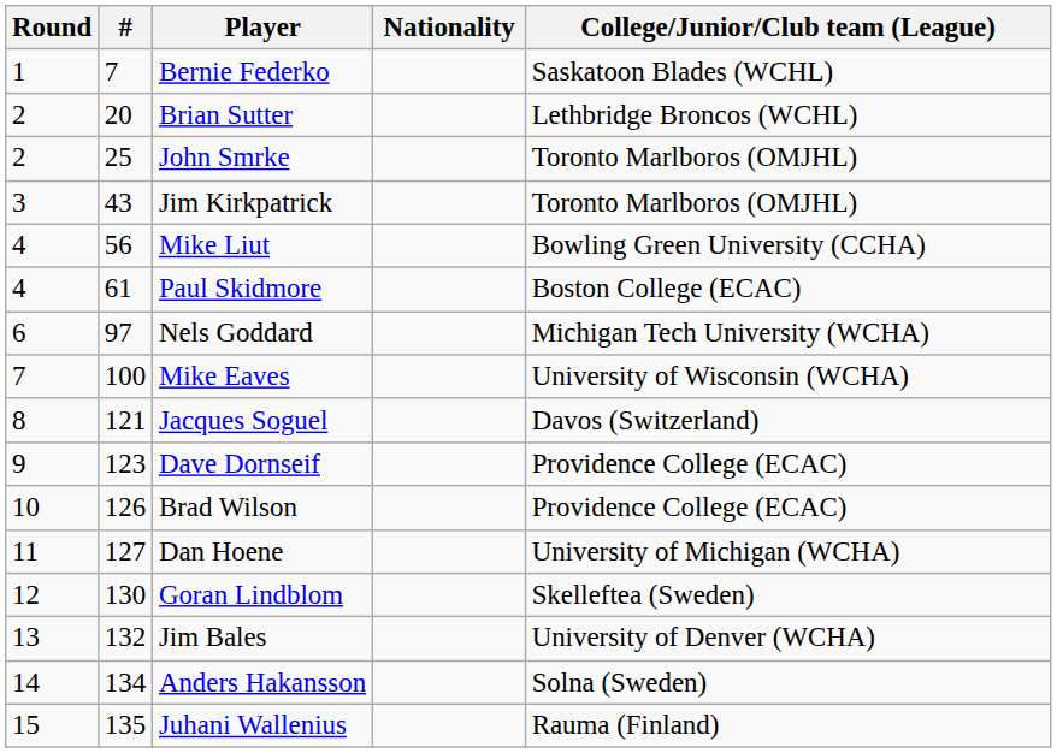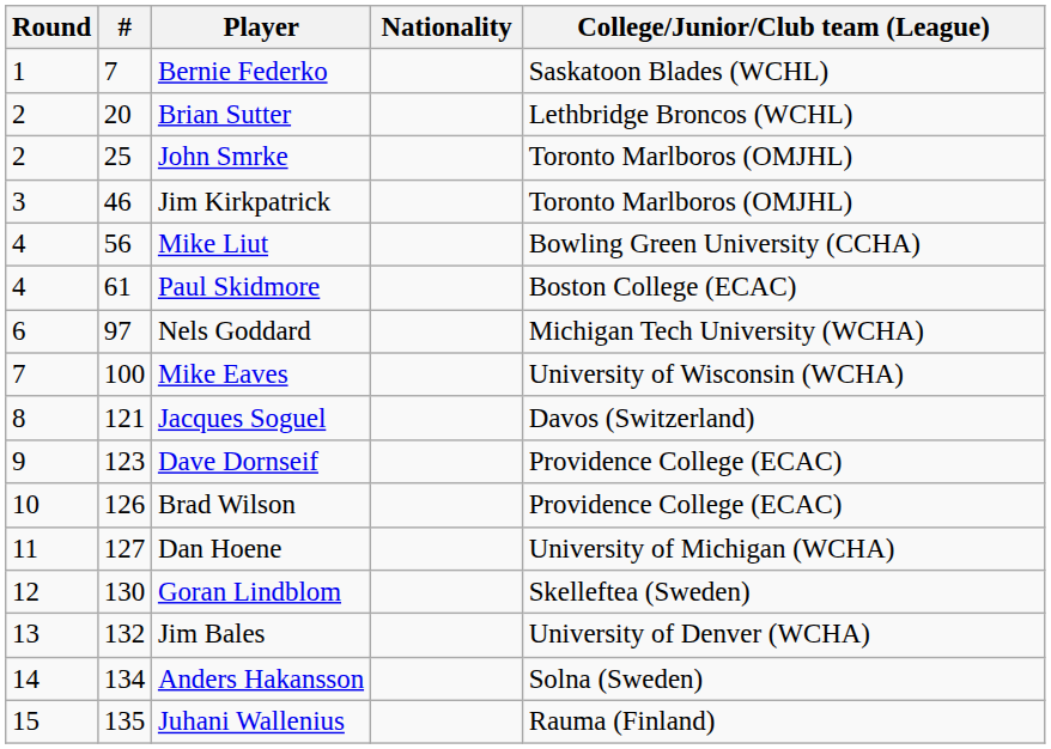Jim Kirkpatrick | #: 43 -> 46
